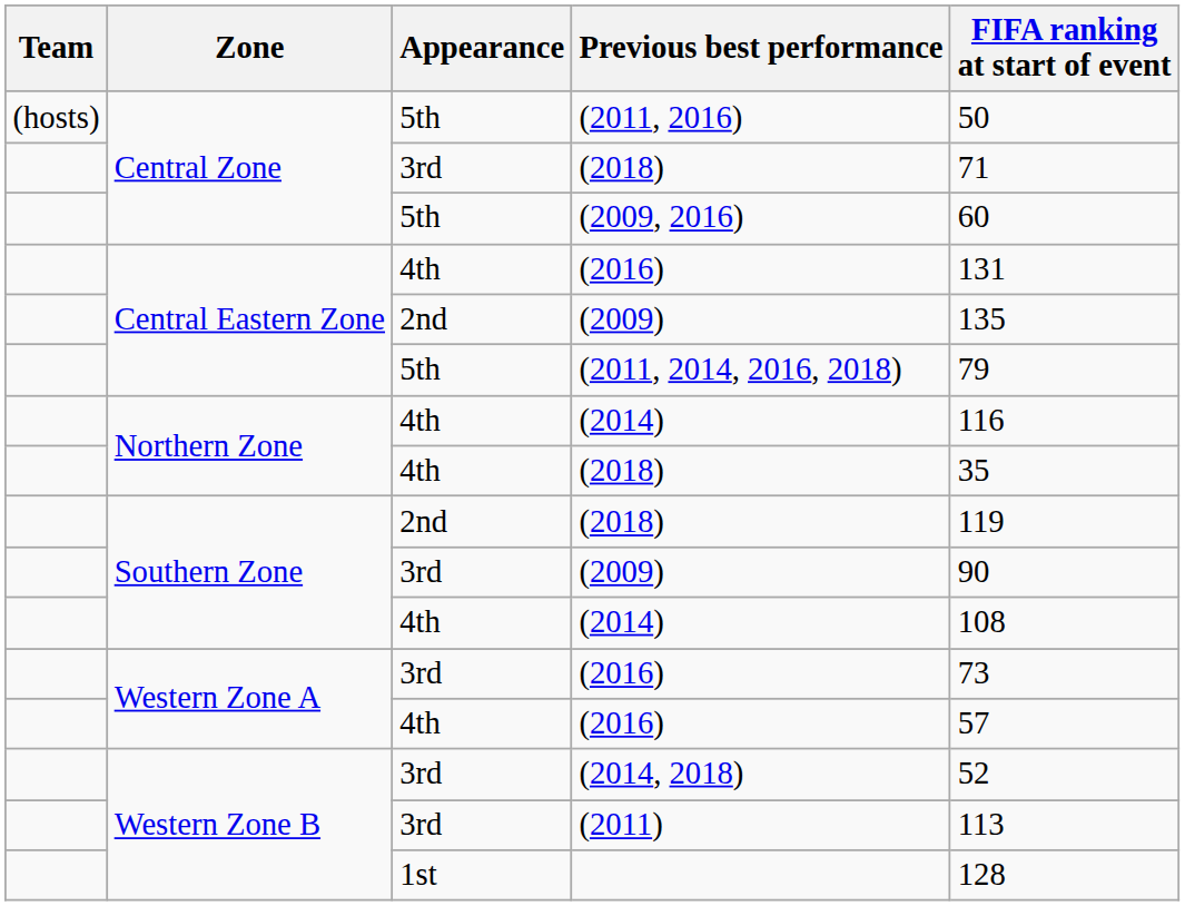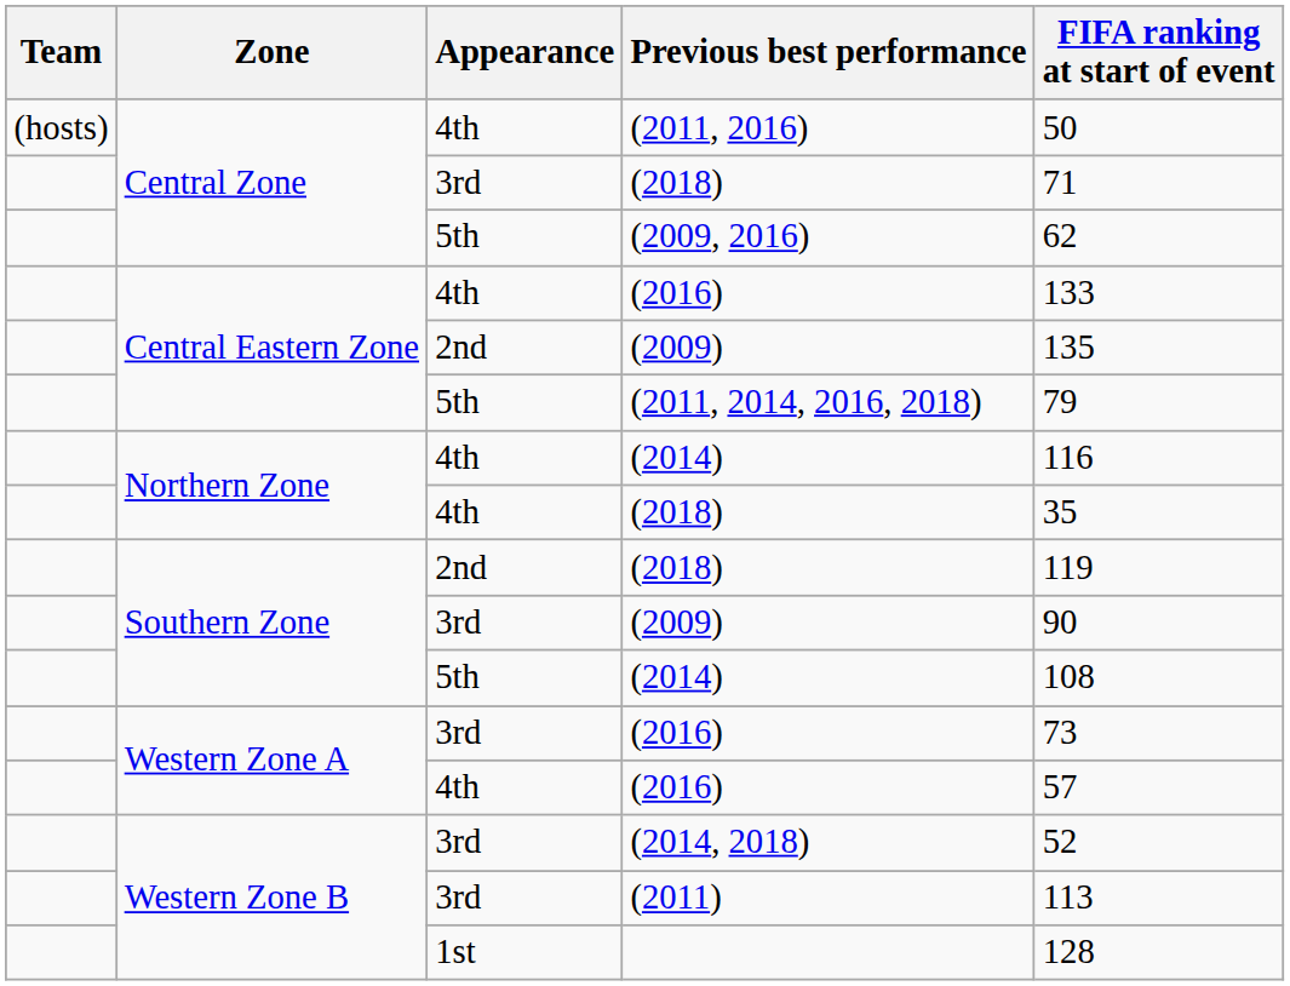(2011, 2016) | Appearance: 5th -> 4th
(2009, 2016) | FIFA ranking at start of event: 60 -> 62
Central Eastern Zone / (2016) | FIFA ranking at start of event: 131 -> 133
Southern Zone / (2014) | Appearance: 4th -> 5th
